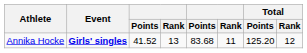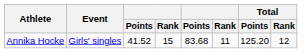Annika Hocke | Event: bold -> normal
Annika Hocke | column 4: 13 -> 15
